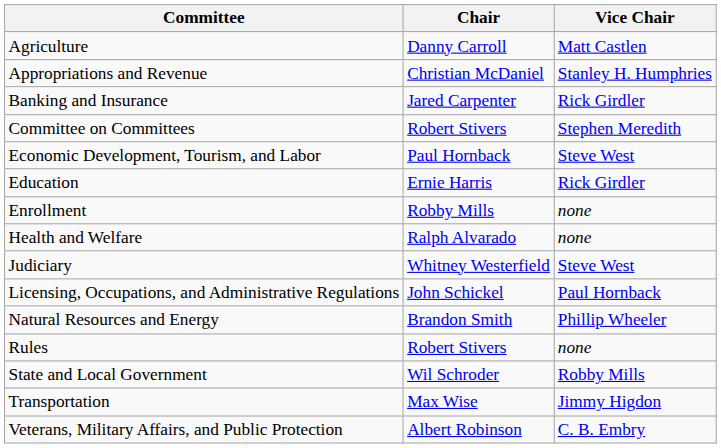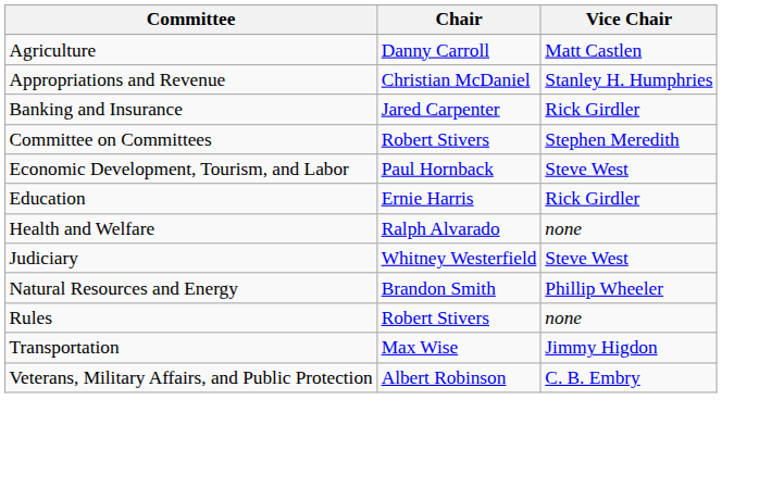- row: Enrollment | Robby Mills | none
- row: Licensing, Occupations, and Administrative Regulations | John Schickel | Paul Hornback
- row: State and Local Government | Wil Schroder | Robby Mills
